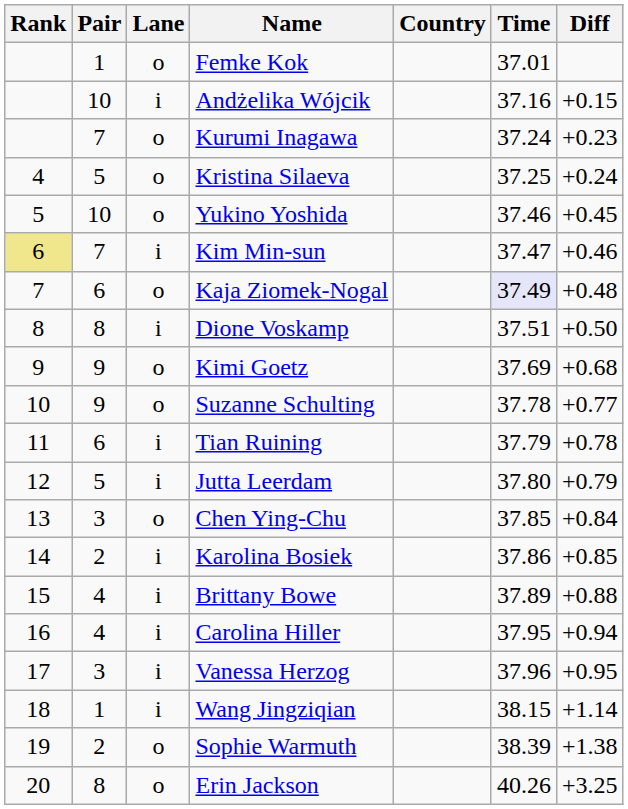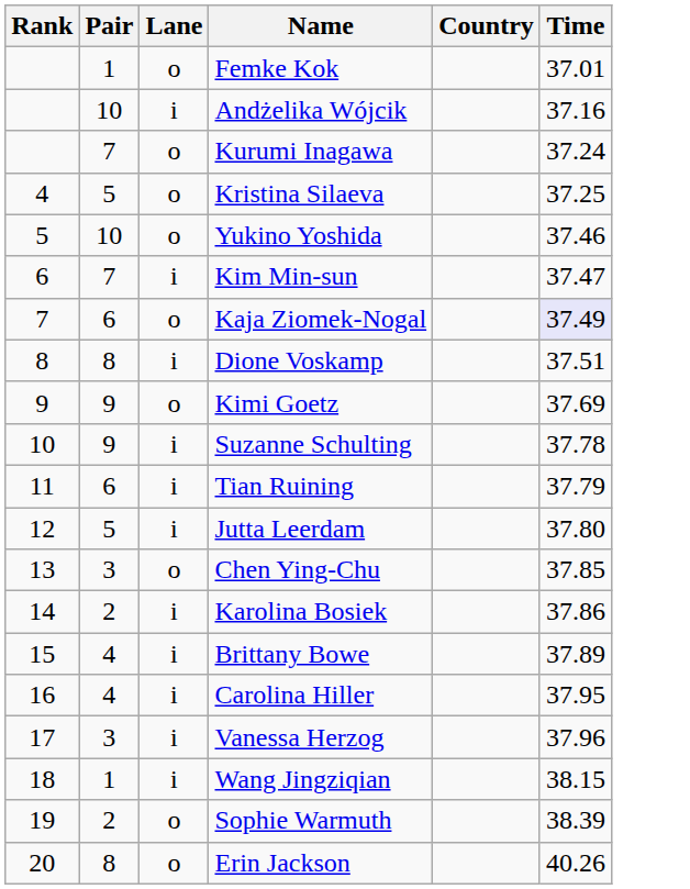- column: Diff | +0.15 | +0.23 | +0.24 | +0.45 | +0.46 | +0.48 | +0.50 | +0.68 | +0.77 | +0.78 | +0.79 | +0.84 | +0.85 | +0.88 | +0.94 | +0.95 | +1.14 | +1.38 | +3.25
Kim Min-sun | Rank: khaki background -> no background
Suzanne Schulting | Lane: o -> i
